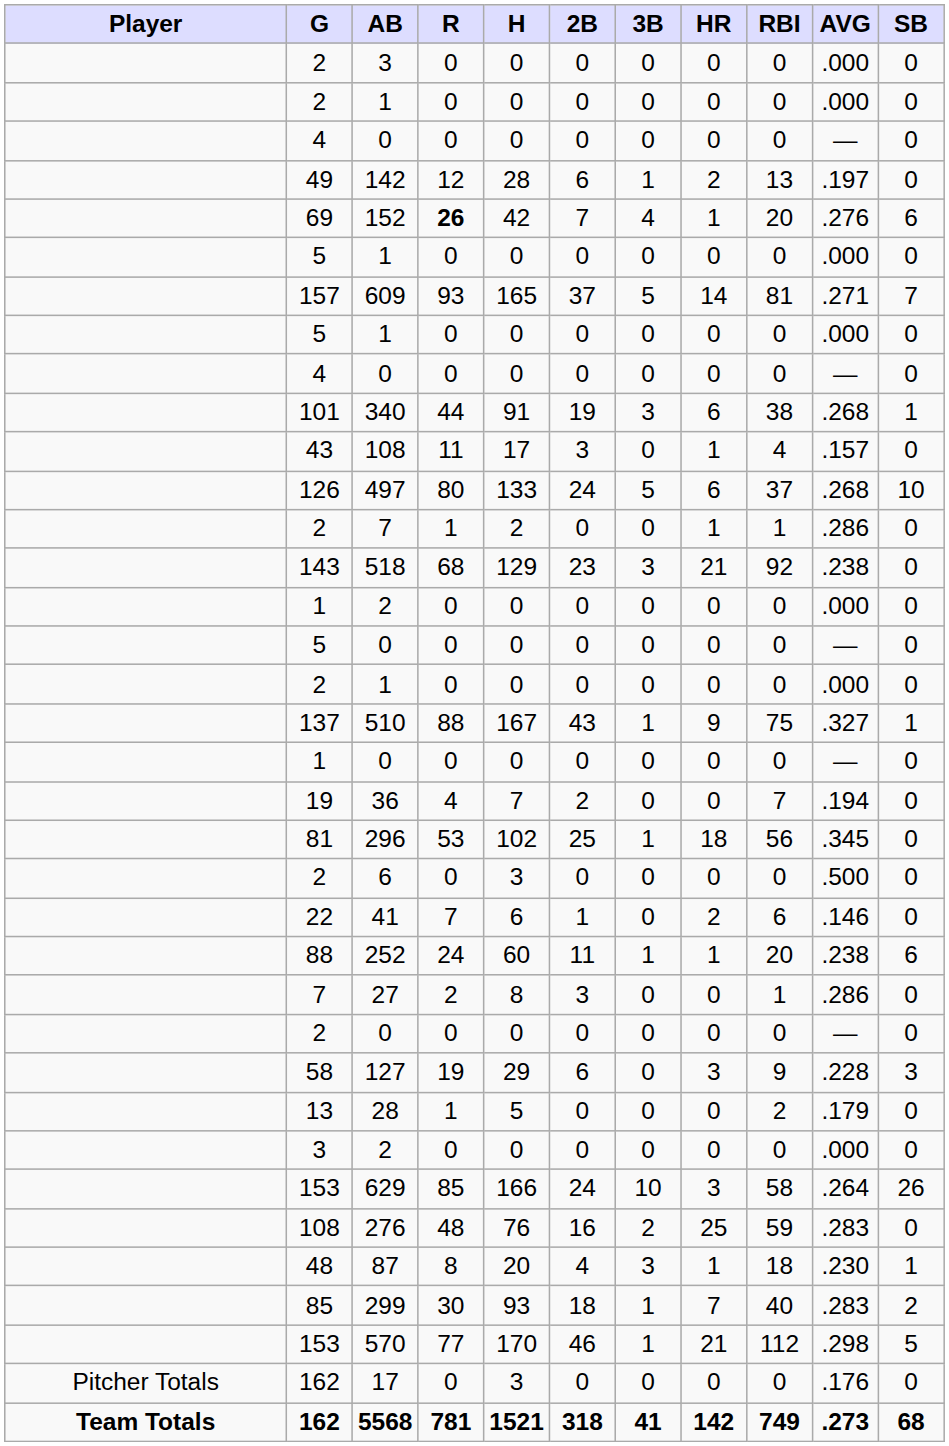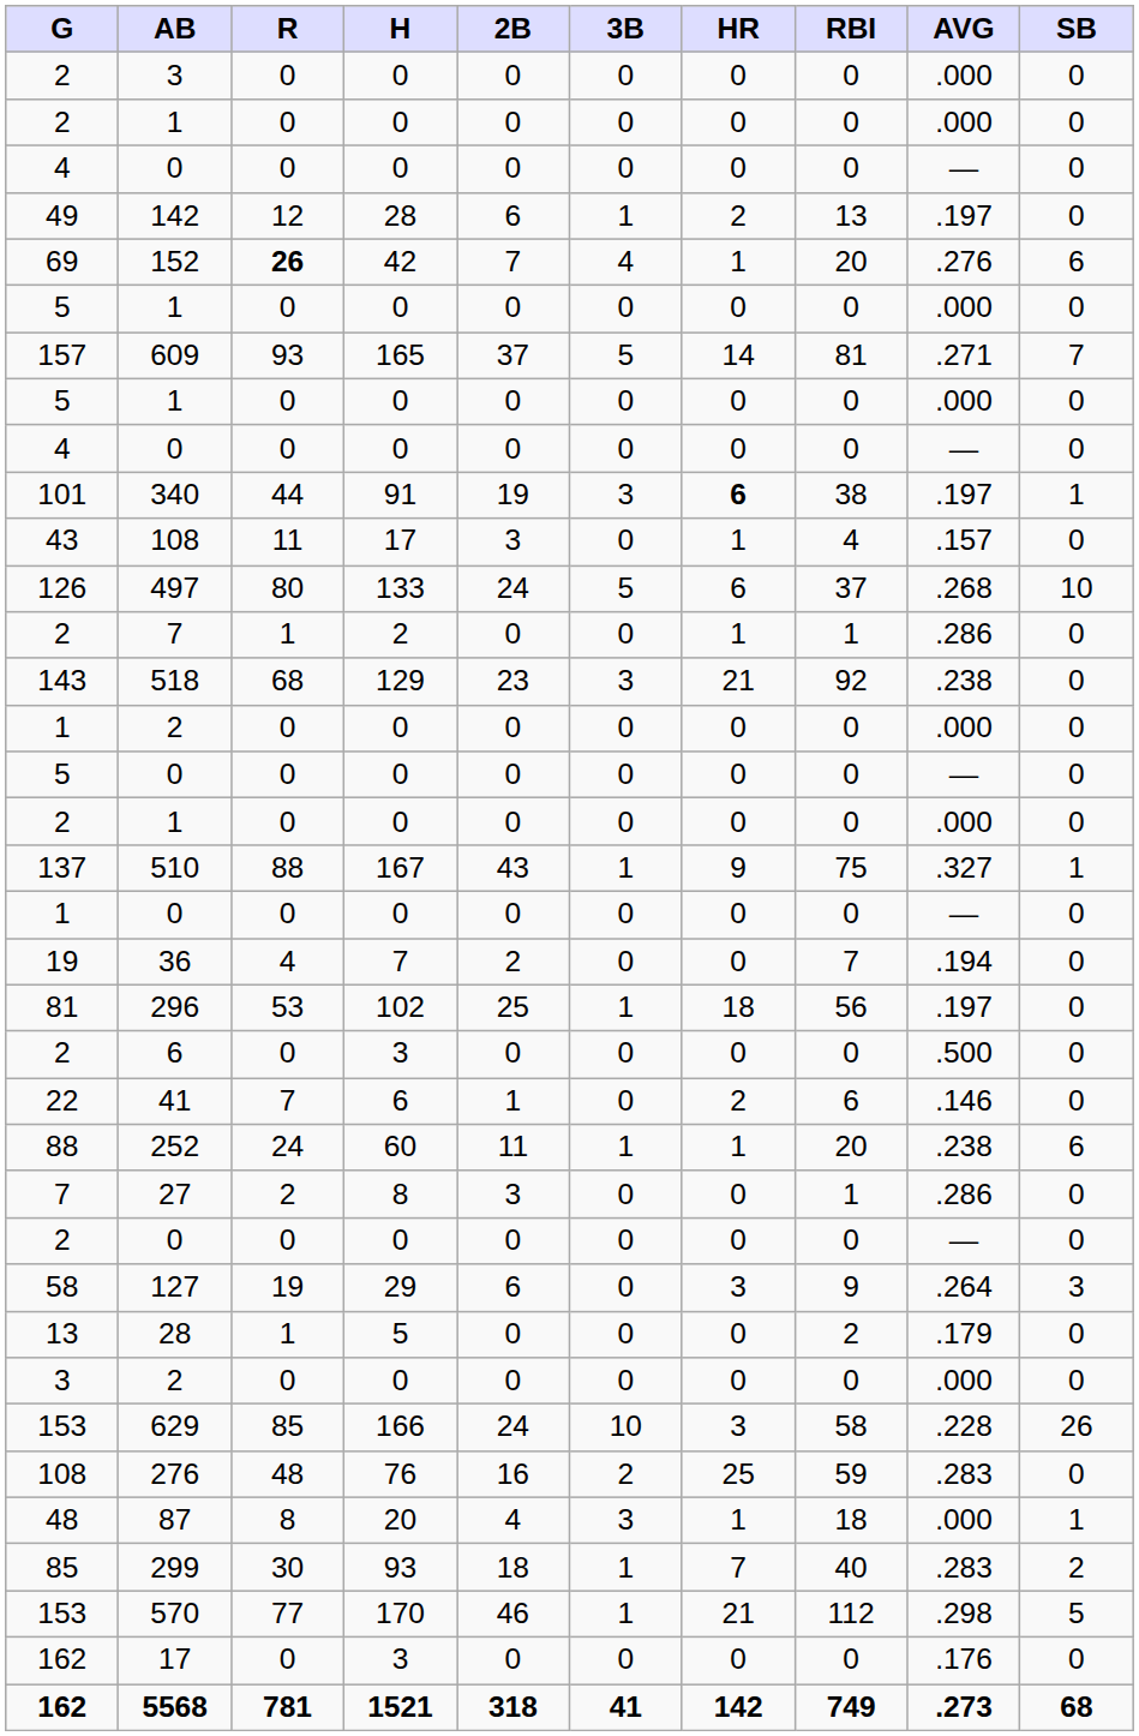- column: Player | Pitcher Totals | Team Totals
340 | HR: normal -> bold
340 | AVG: .268 -> .197
296 | AVG: .345 -> .197
127 | AVG: .228 -> .264
629 | AVG: .264 -> .228
87 | AVG: .230 -> .000
